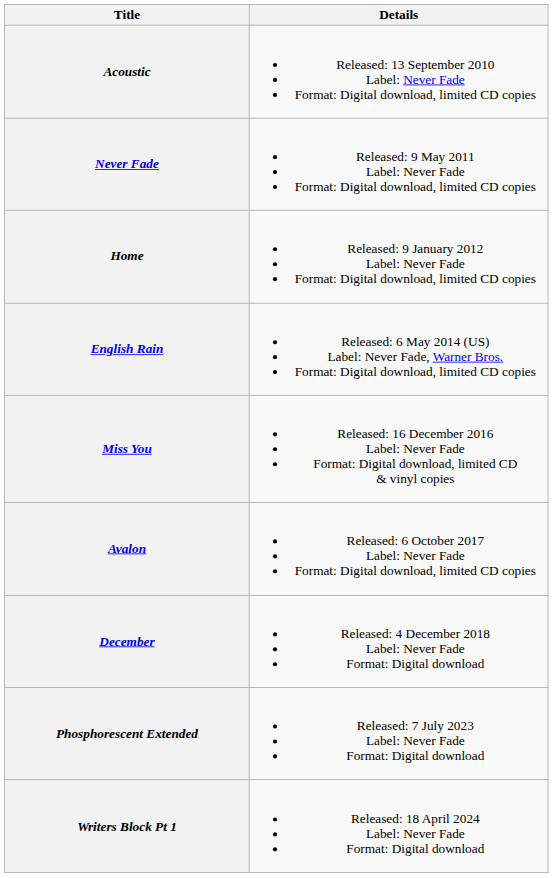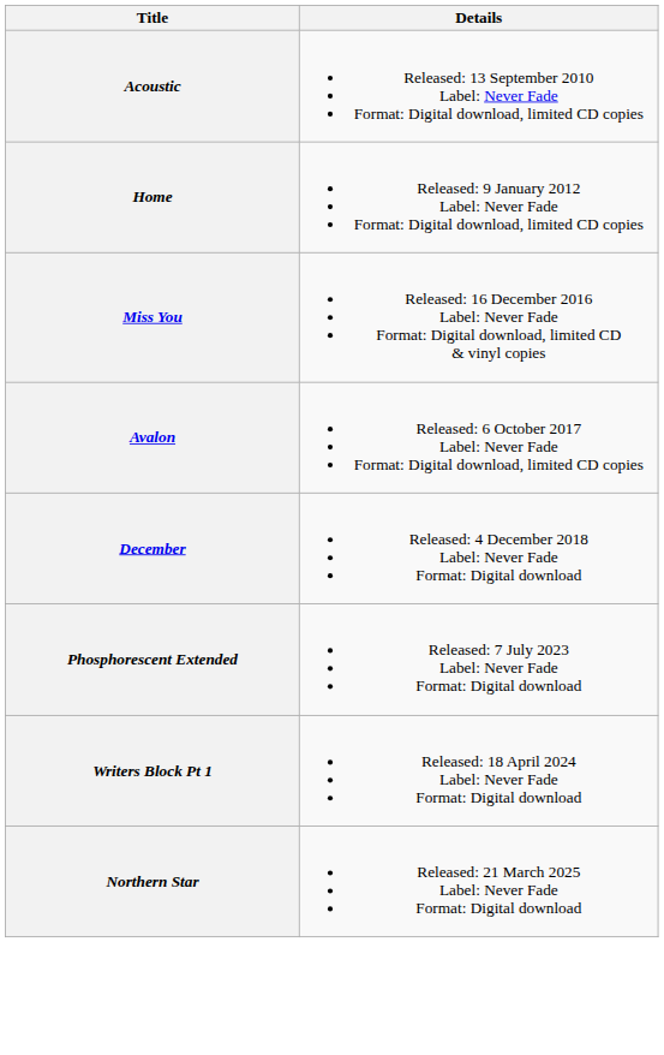- row: Never Fade | Released: 9 May 2011 Label: Never Fade Format: Digital download, limited CD copies
- row: English Rain | Released: 6 May 2014 (US) Label: Never Fade, Warner Bros. Format: Digital download, limited CD copies
+ row: Northern Star | Released: 21 March 2025 Label: Never Fade Format: Digital download
